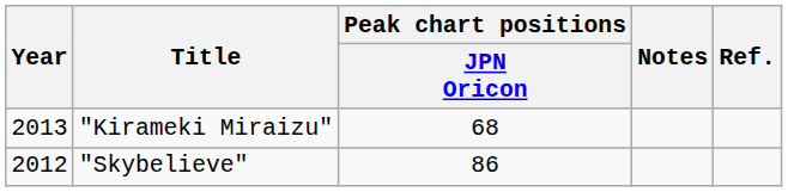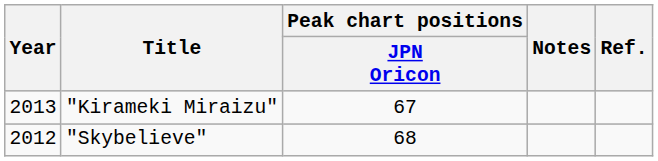"Kirameki Miraizu" | Peak chart positions / JPN Oricon: 68 -> 67
"Skybelieve" | Peak chart positions / JPN Oricon: 86 -> 68
